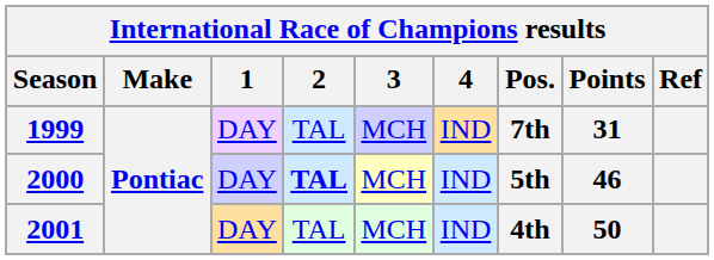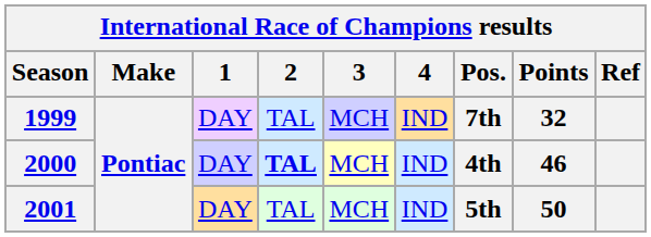1999 | Points: 31 -> 32
2000 | Pos.: 5th -> 4th
2001 | Pos.: 4th -> 5th
